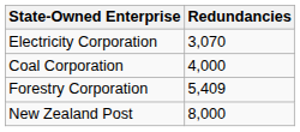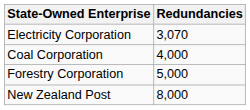Forestry Corporation | Redundancies: 5,409 -> 5,000
